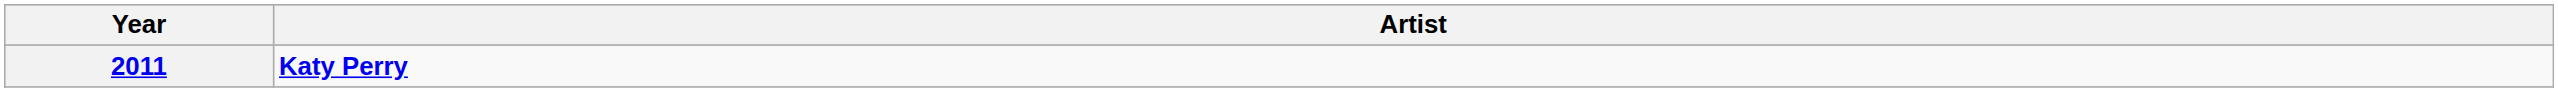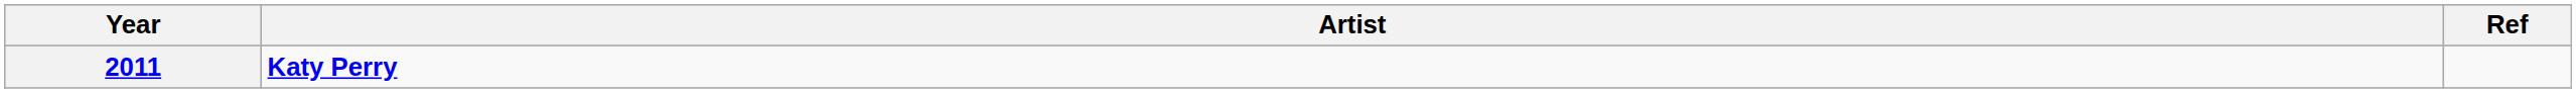+ column: Ref
